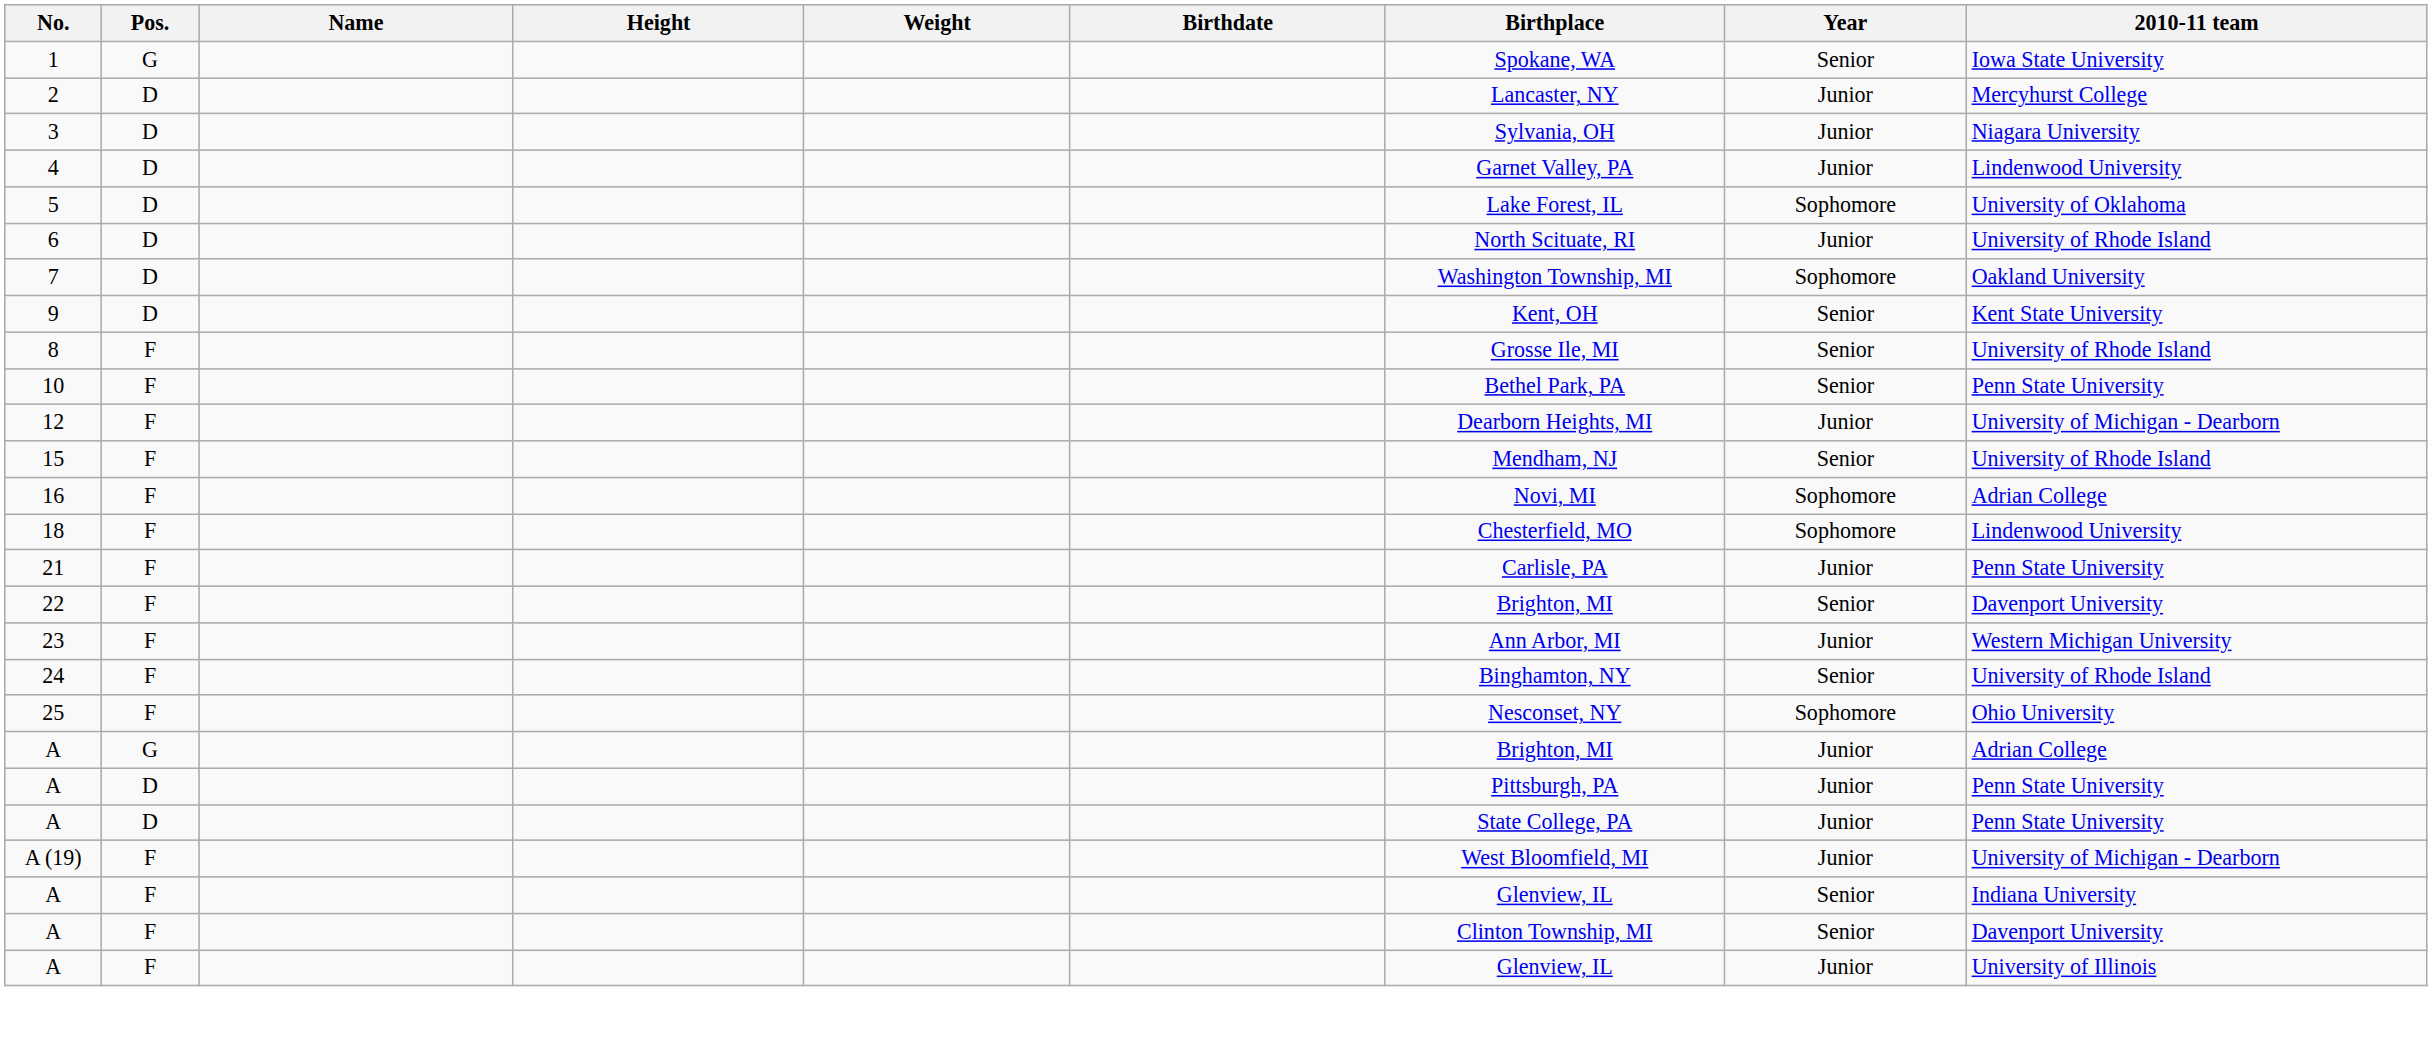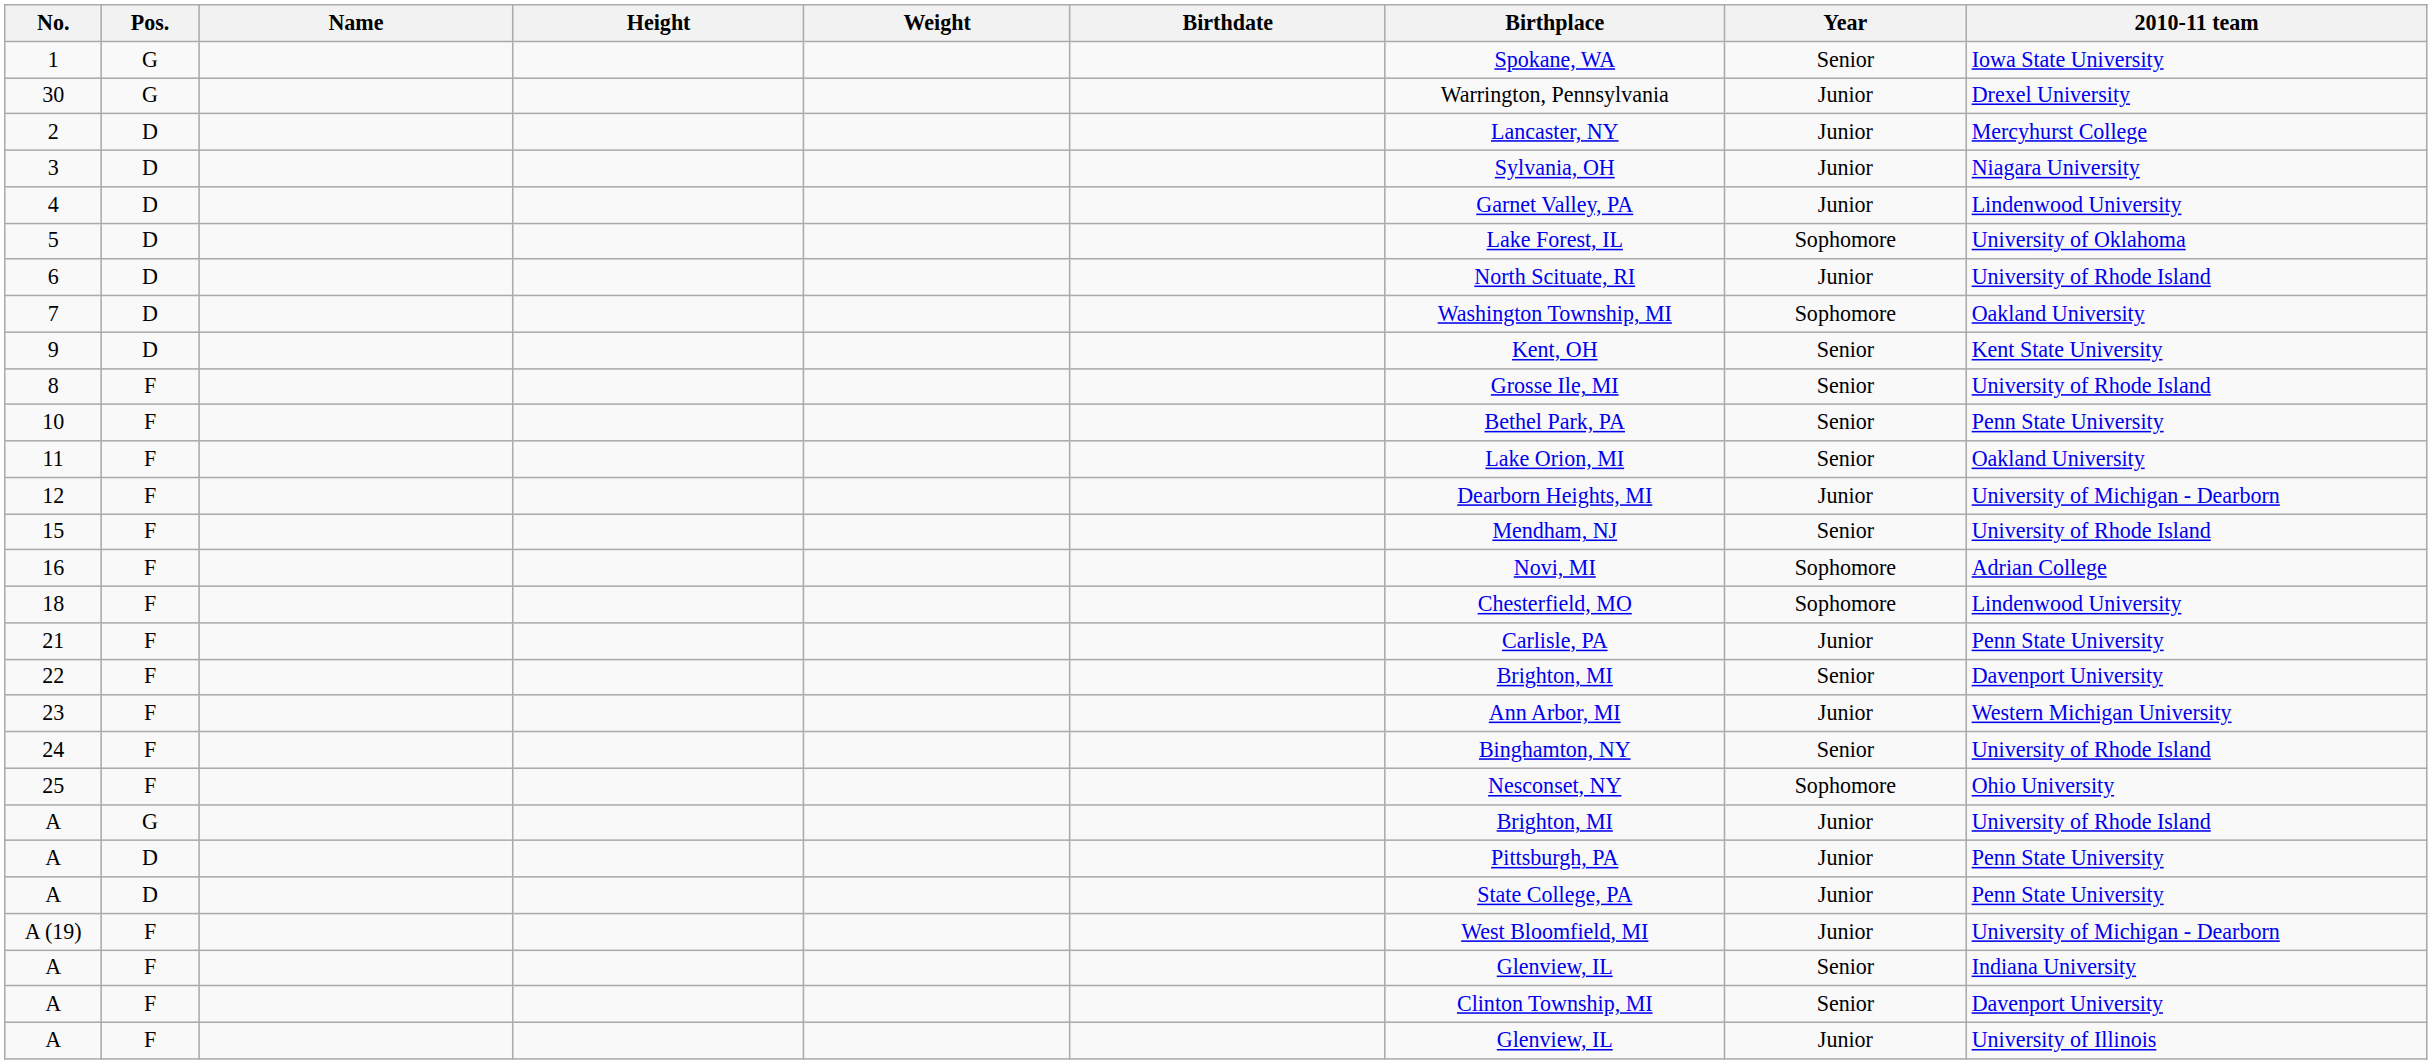+ row: 30 | G | Warrington, Pennsylvania | Junior | Drexel University
+ row: 11 | F | Lake Orion, MI | Senior | Oakland University
A / G | 2010-11 team: Adrian College -> University of Rhode Island
